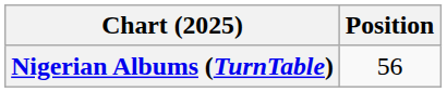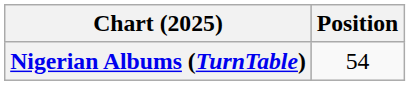Nigerian Albums (TurnTable) | Position: 56 -> 54
